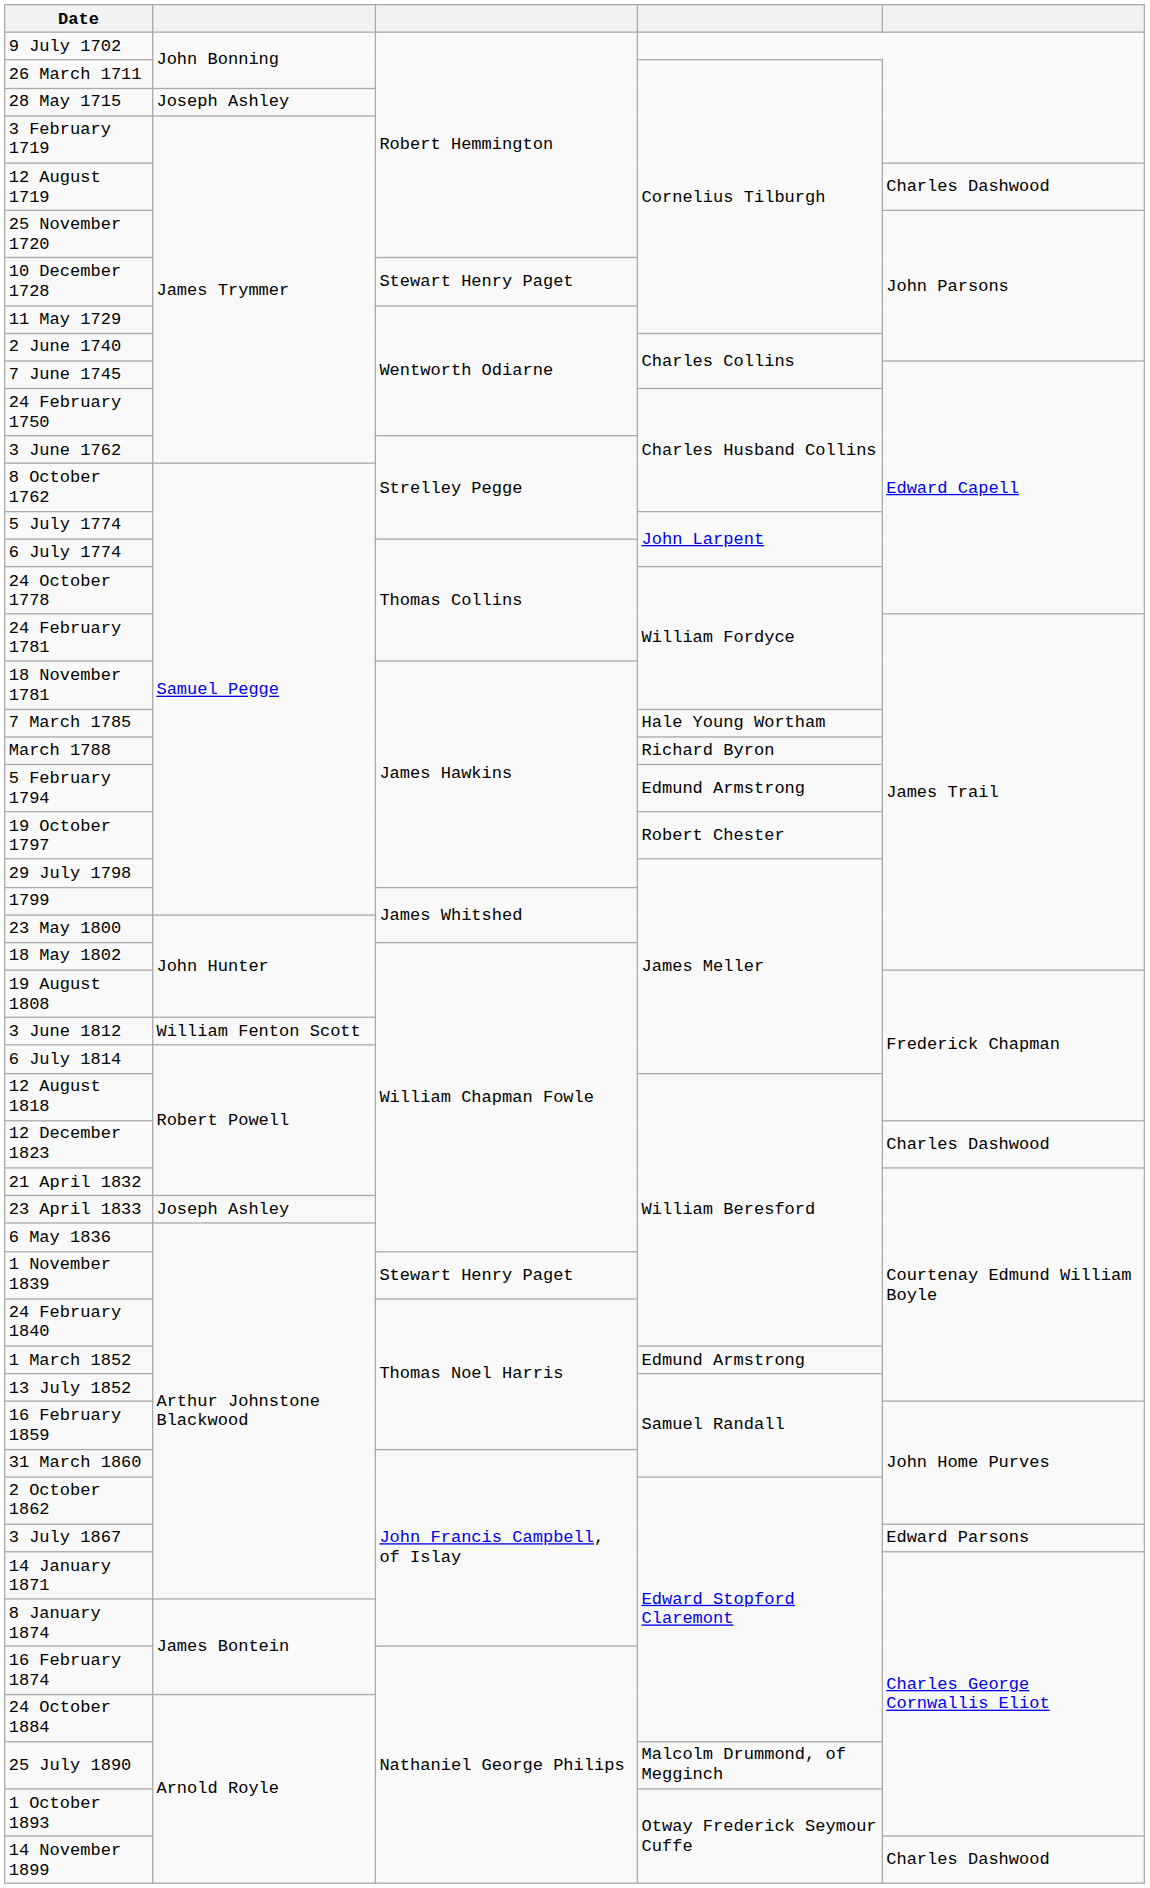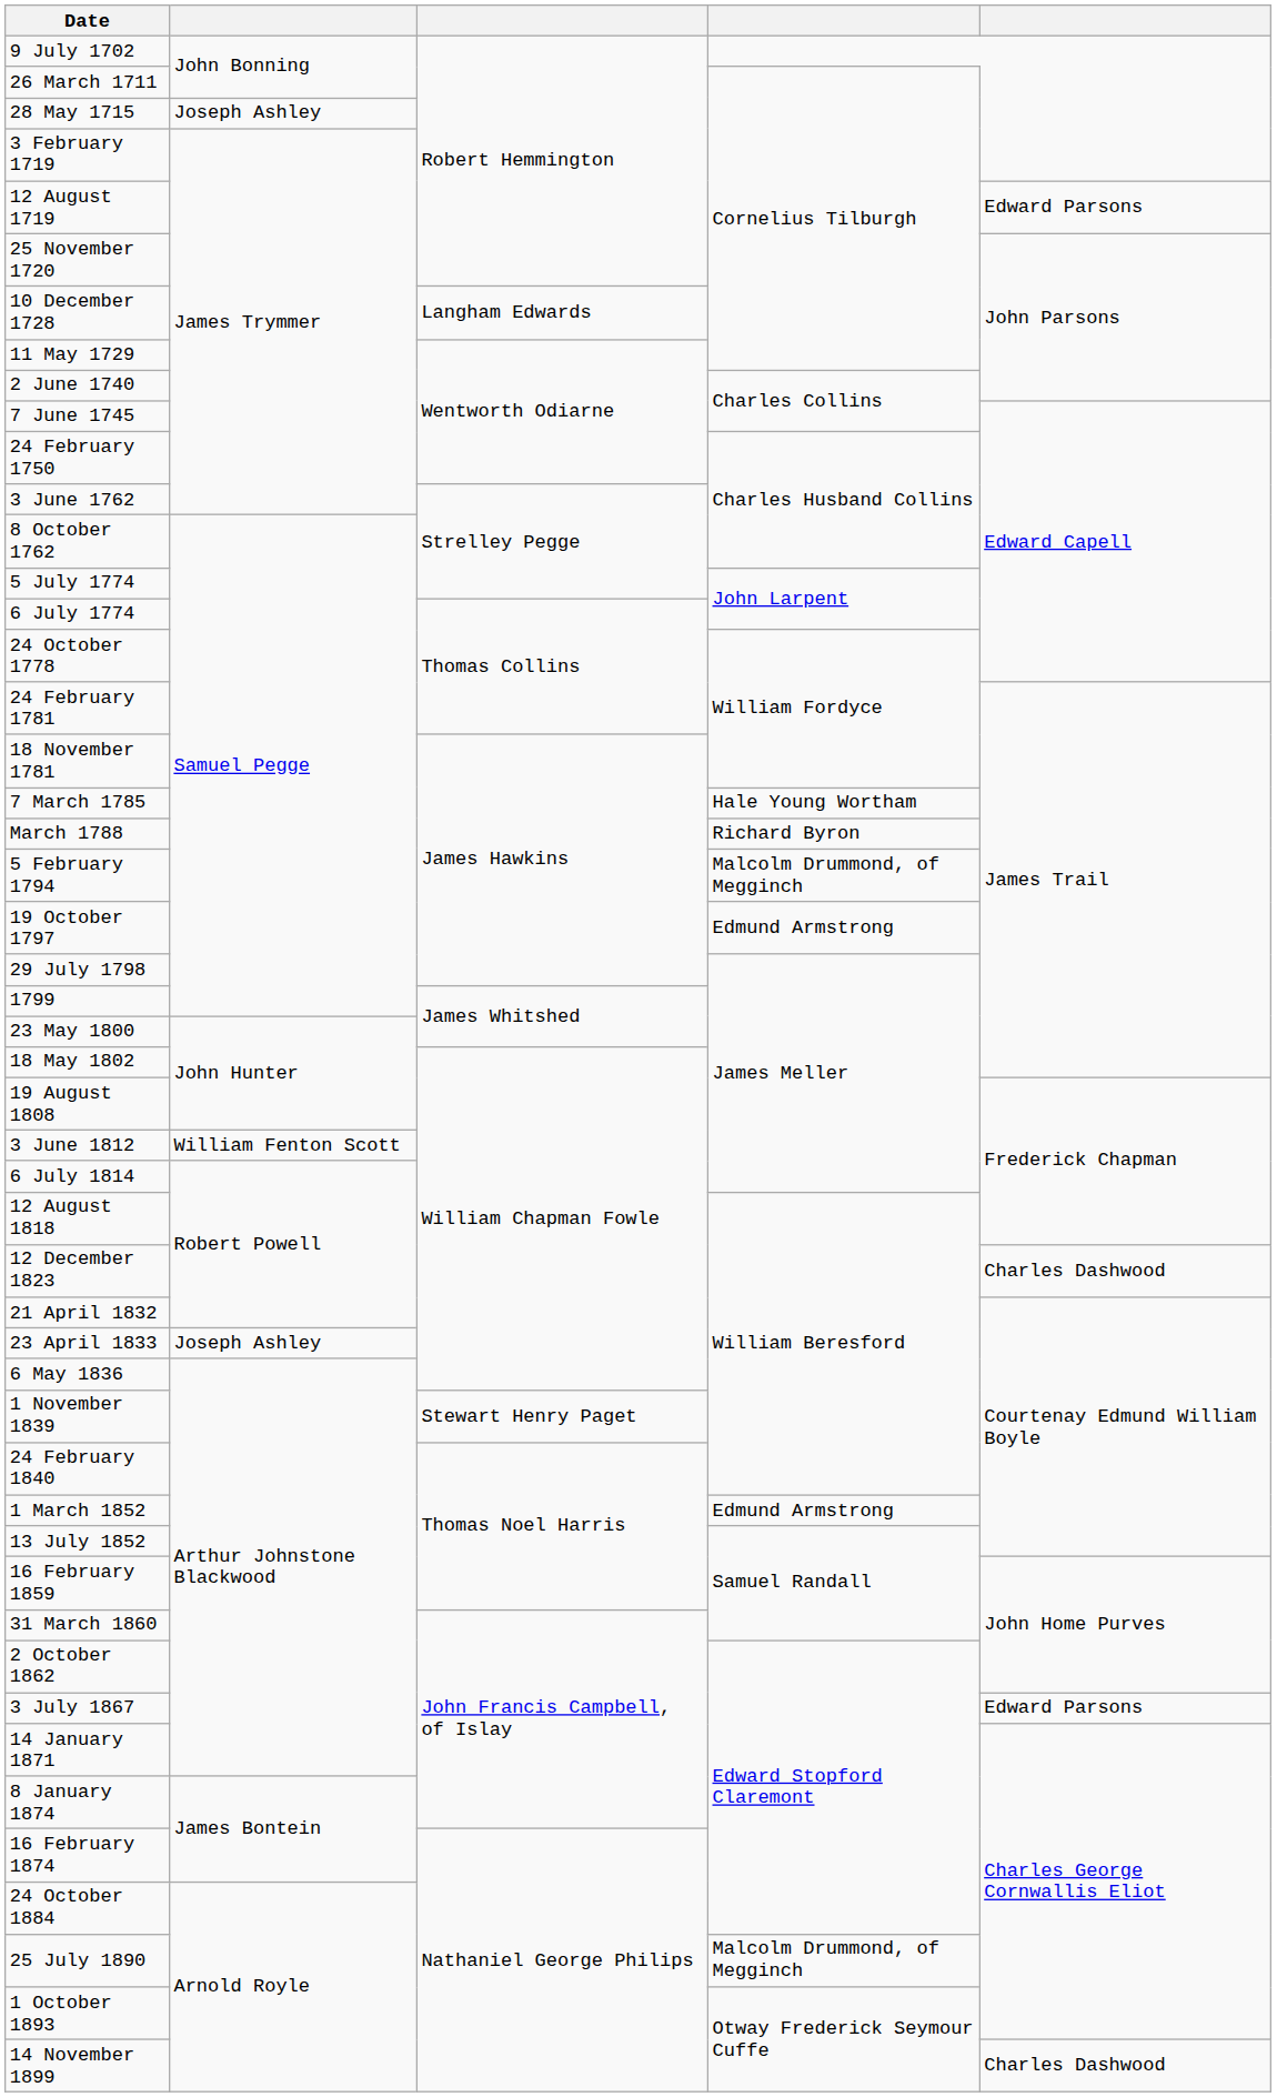12 August 1719 | column 5: Charles Dashwood -> Edward Parsons
10 December 1728 | column 3: Stewart Henry Paget -> Langham Edwards
5 February 1794 | column 4: Edmund Armstrong -> Malcolm Drummond, of Megginch
19 October 1797 | column 4: Robert Chester -> Edmund Armstrong
